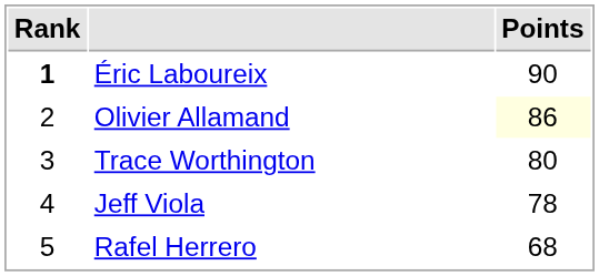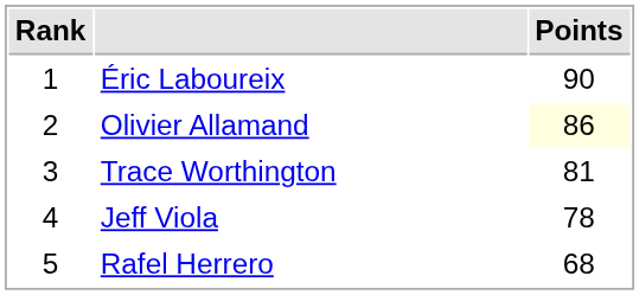Éric Laboureix | Rank: bold -> normal
Trace Worthington | Points: 80 -> 81
